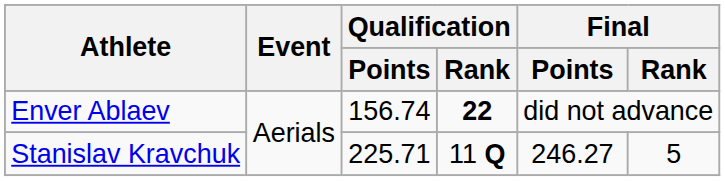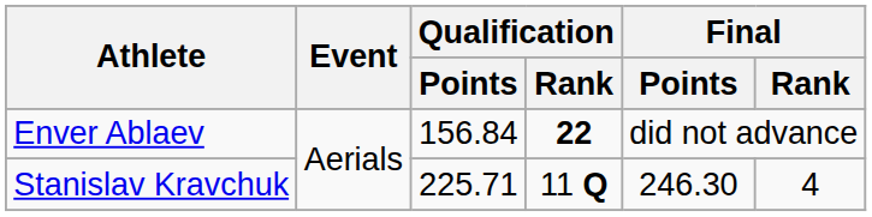Enver Ablaev | Qualification / Points: 156.74 -> 156.84
Stanislav Kravchuk | Final / Points: 246.27 -> 246.30
Stanislav Kravchuk | Final / Rank: 5 -> 4
